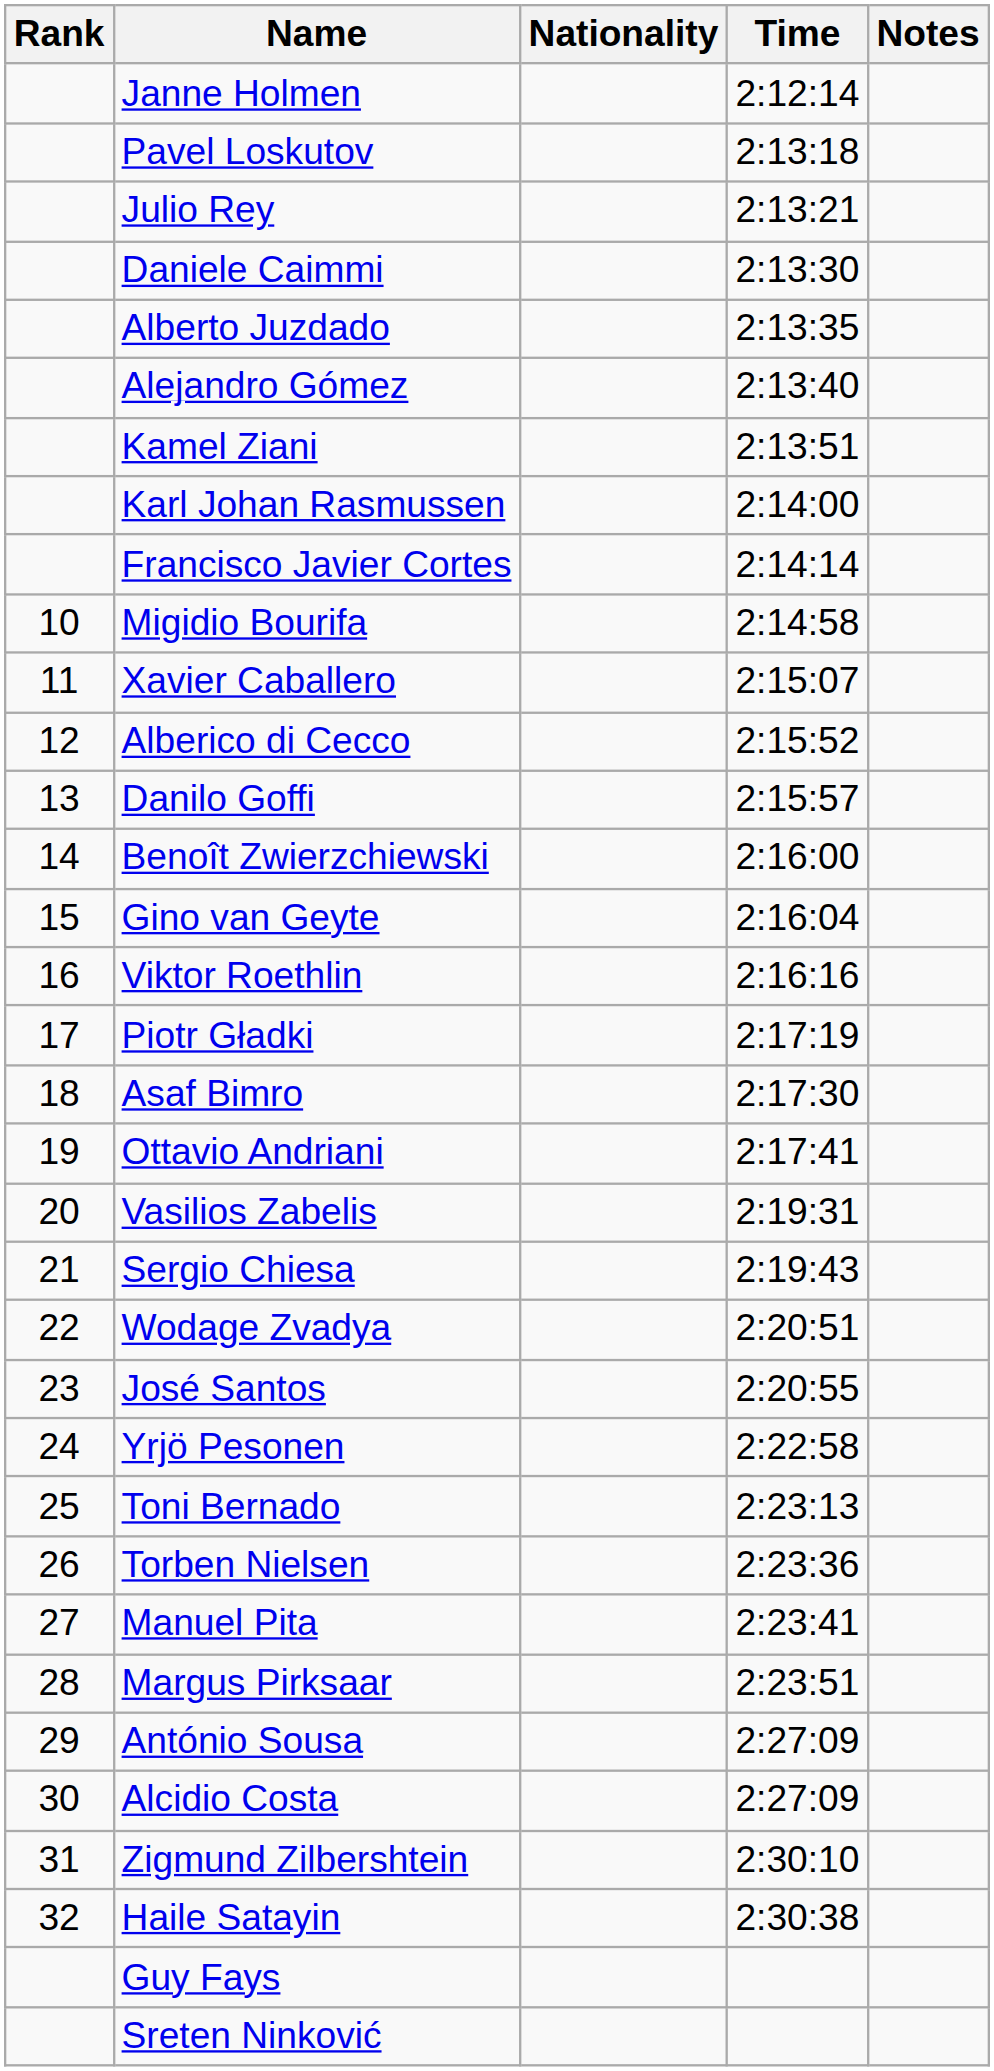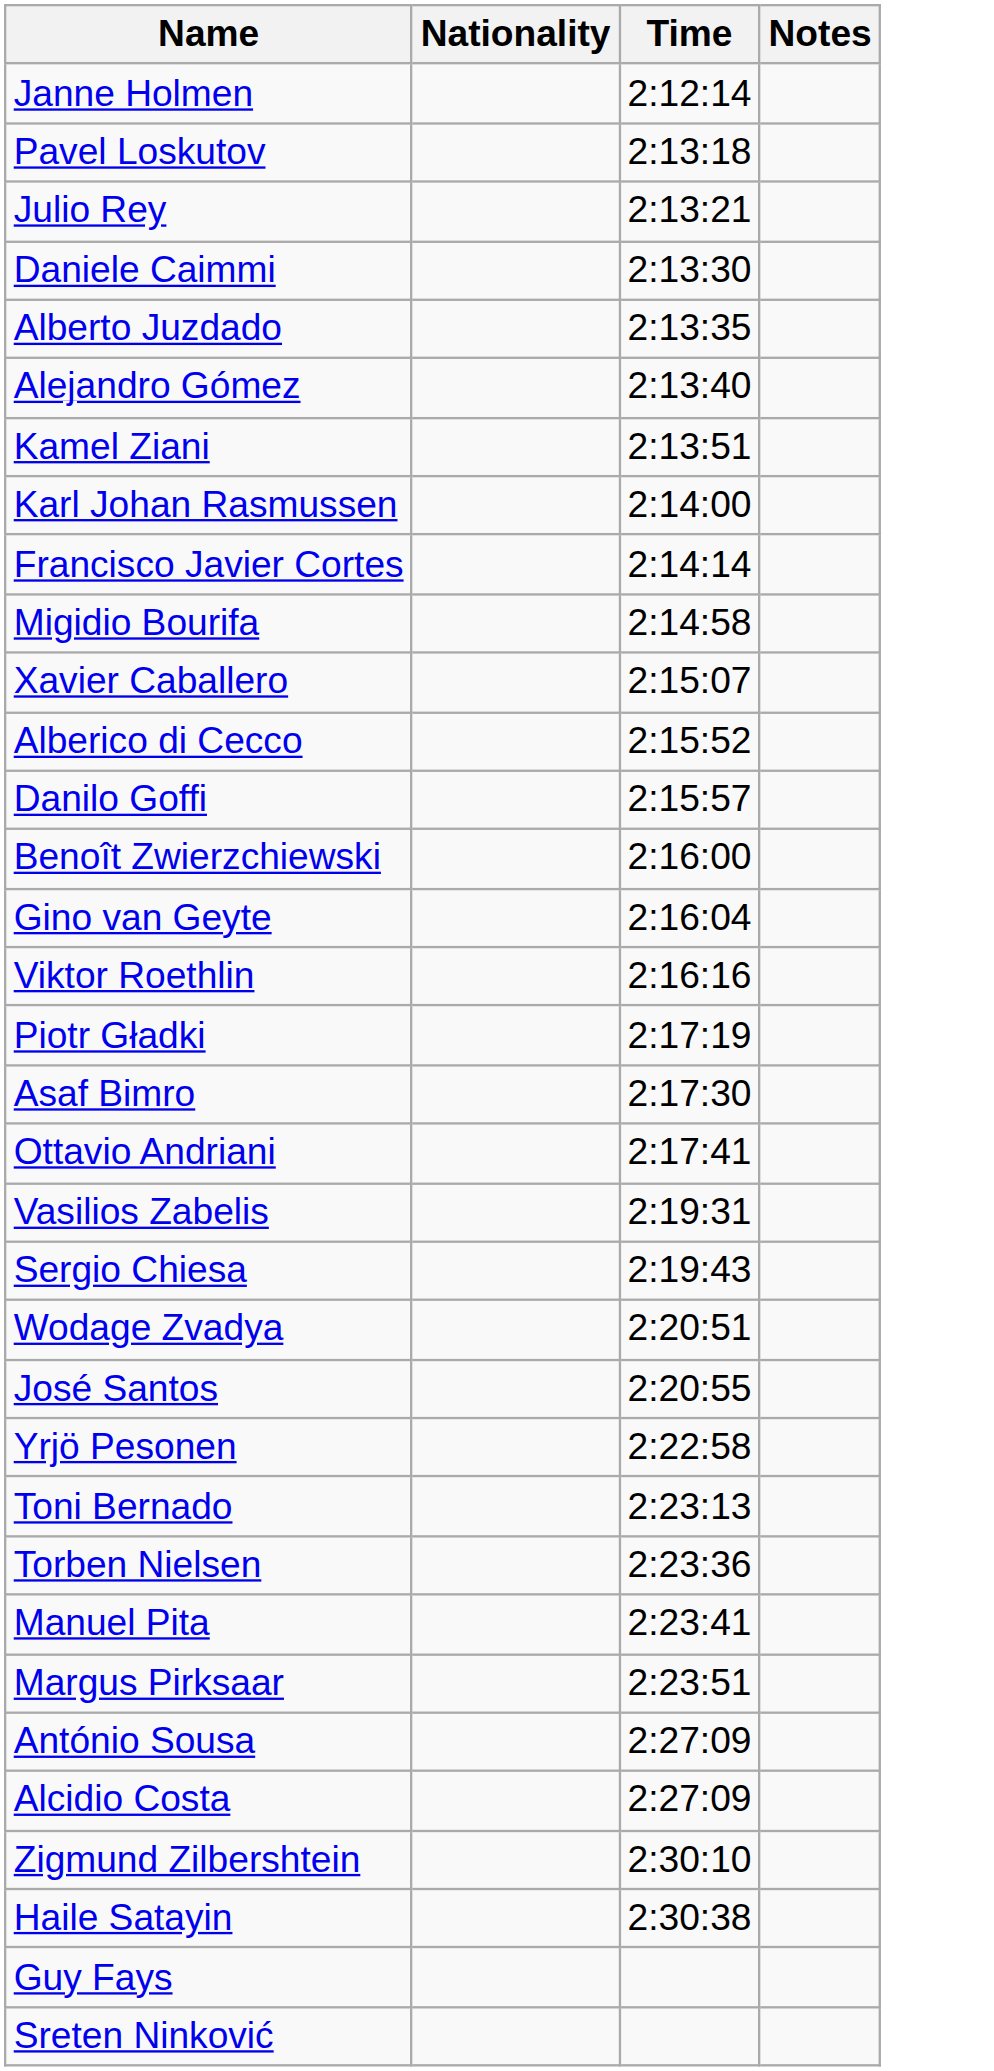- column: Rank | 10 | 11 | 12 | 13 | 14 | 15 | 16 | 17 | 18 | 19 | 20 | 21 | 22 | 23 | 24 | 25 | 26 | 27 | 28 | 29 | 30 | 31 | 32
